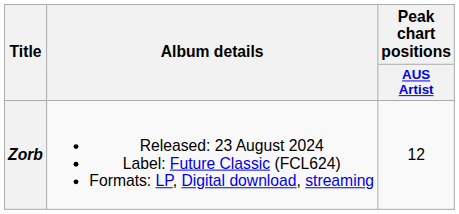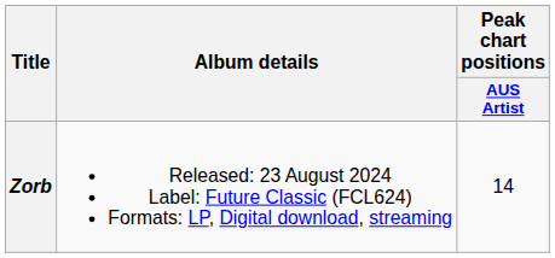Zorb | Peak chart positions / AUS Artist: 12 -> 14
